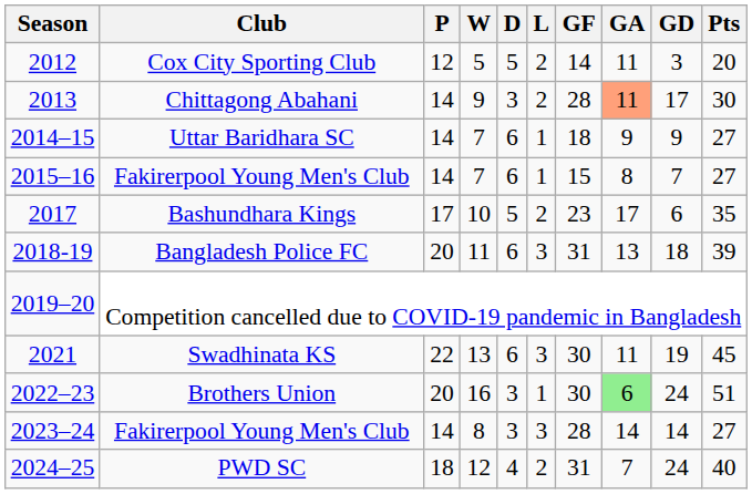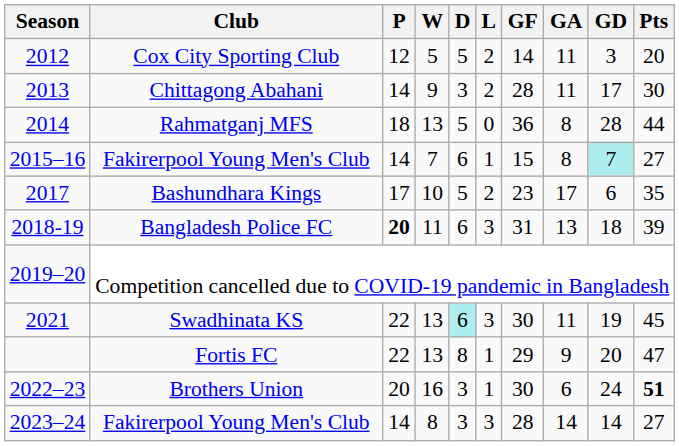Chittagong Abahani | GA: lightsalmon background -> no background
+ row: 2014 | Rahmatganj MFS | 18 | 13 | 5 | 0 | 36 | 8 | 28 | 44
- row: 2014–15 | Uttar Baridhara SC | 14 | 7 | 6 | 1 | 18 | 9 | 9 | 27
2015–16 / Fakirerpool Young Men's Club | GD: no background -> paleturquoise background
Bangladesh Police FC | P: normal -> bold
Swadhinata KS | D: no background -> paleturquoise background
+ row: Fortis FC | 22 | 13 | 8 | 1 | 29 | 9 | 20 | 47
Brothers Union | GA: lightgreen background -> no background
Brothers Union | Pts: normal -> bold
- row: 2024–25 | PWD SC | 18 | 12 | 4 | 2 | 31 | 7 | 24 | 40
